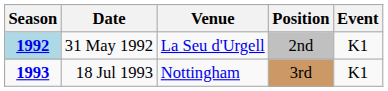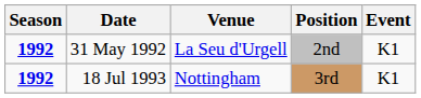31 May 1992 | Season: lightblue background -> no background
18 Jul 1993 | Season: 1993 -> 1992
